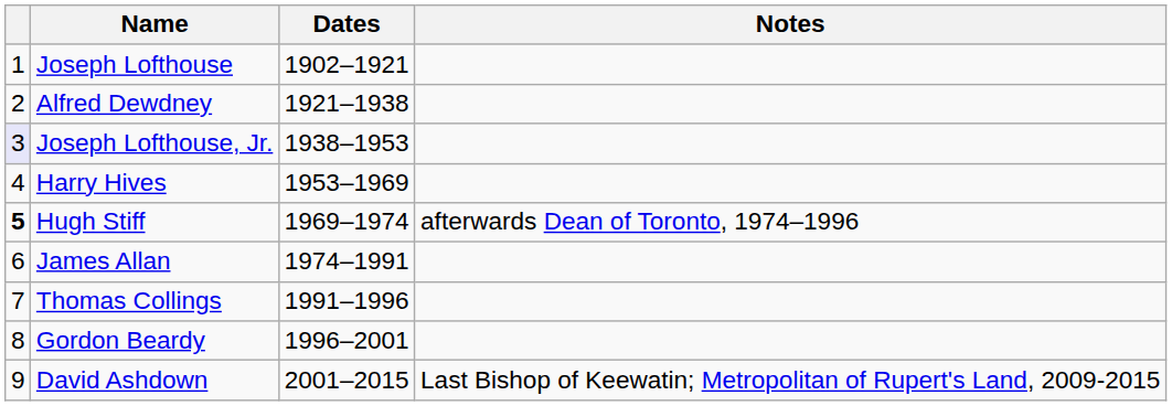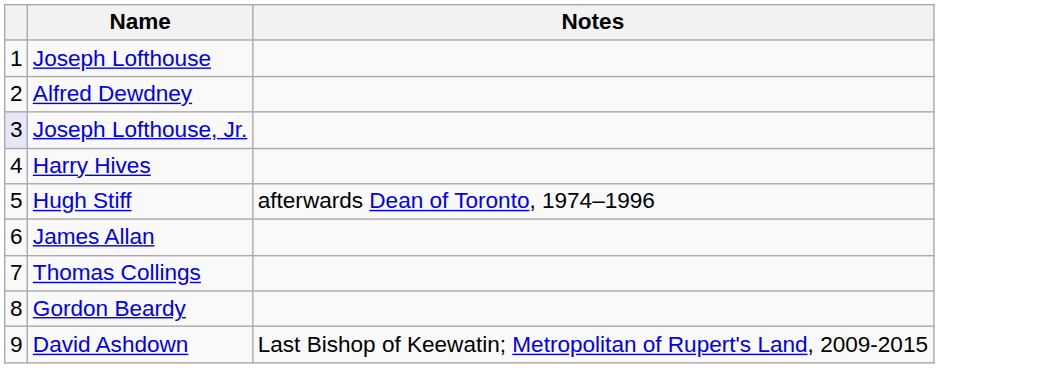- column: Dates | 1902–1921 | 1921–1938 | 1938–1953 | 1953–1969 | 1969–1974 | 1974–1991 | 1991–1996 | 1996–2001 | 2001–2015
Hugh Stiff | column 1: bold -> normal
